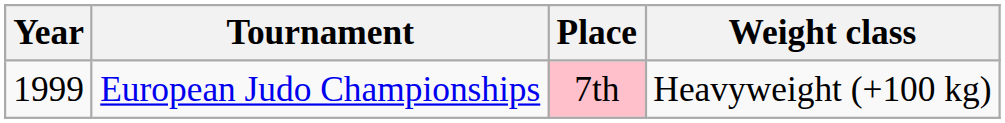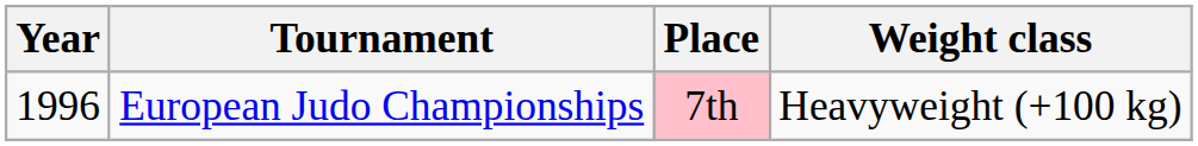European Judo Championships | Year: 1999 -> 1996
